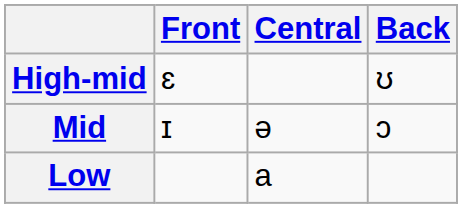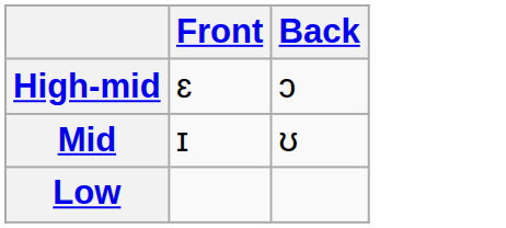- column: Central | ə | a
High-mid | Back: ʊ -> ɔ
Mid | Back: ɔ -> ʊ
